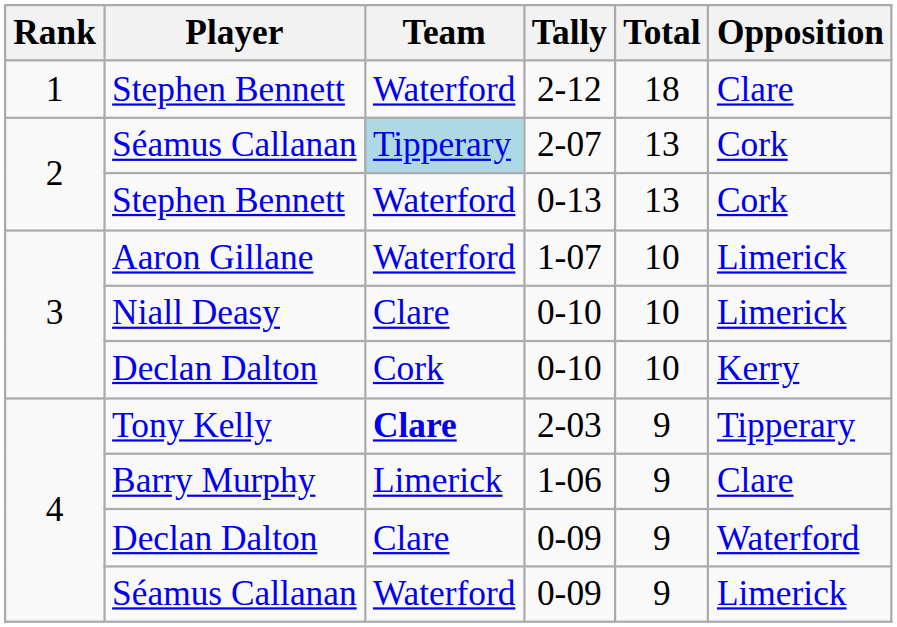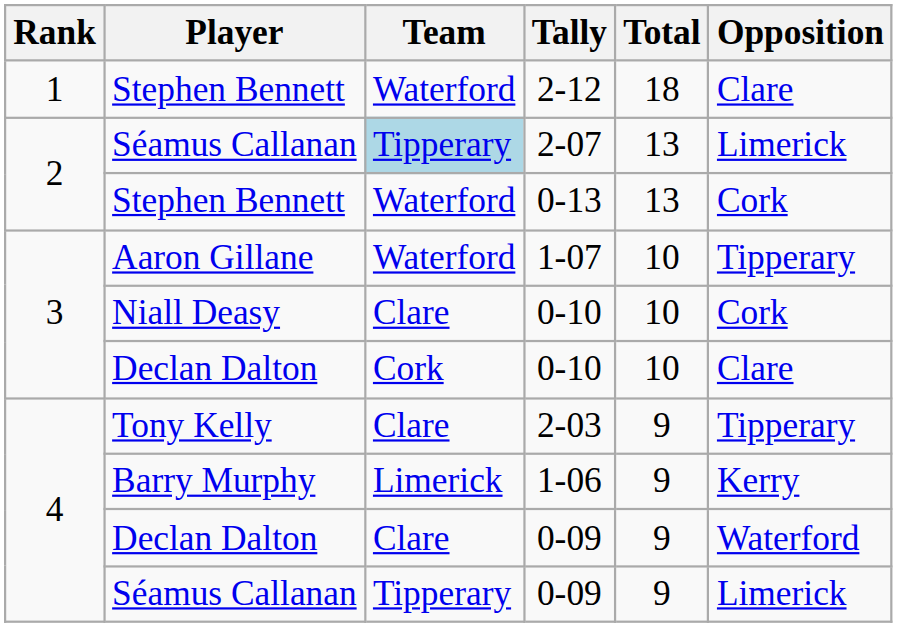2-07 | Opposition: Cork -> Limerick
1-07 | Opposition: Limerick -> Tipperary
Niall Deasy / 0-10 | Opposition: Limerick -> Cork
Declan Dalton / 0-10 | Opposition: Kerry -> Clare
2-03 | Team: bold -> normal
1-06 | Opposition: Clare -> Kerry
Séamus Callanan / 0-09 | Team: Waterford -> Tipperary
